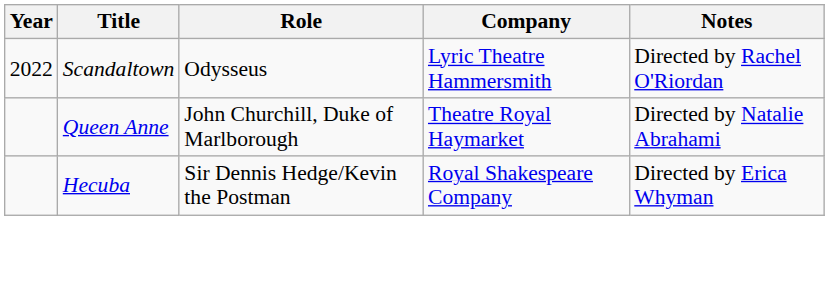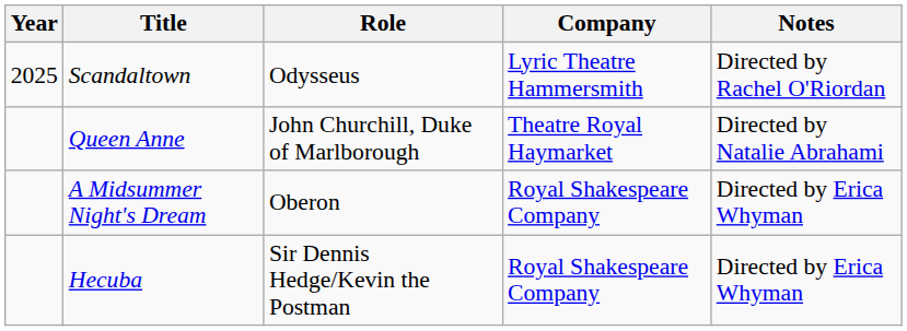Scandaltown | Year: 2022 -> 2025
+ row: A Midsummer Night's Dream | Oberon | Royal Shakespeare Company | Directed by Erica Whyman
